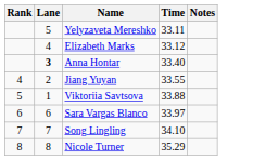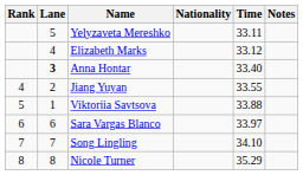+ column: Nationality
